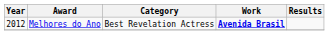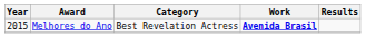Melhores do Ano | Year: 2012 -> 2015
